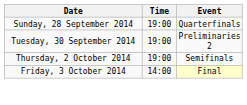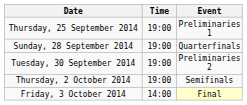+ row: Thursday, 25 September 2014 | 19:00 | Preliminaries 1
